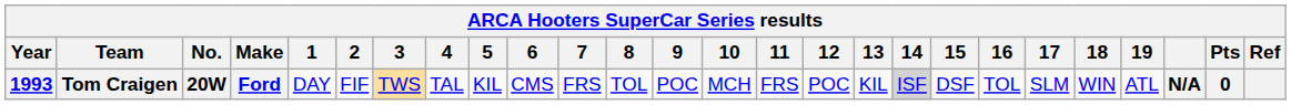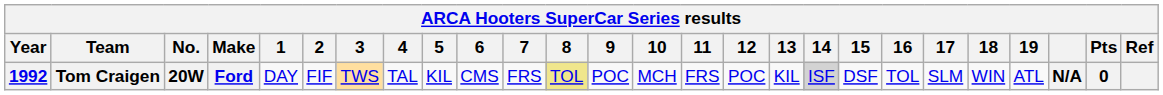Tom Craigen | Year: 1993 -> 1992
Tom Craigen | 8: no background -> khaki background
